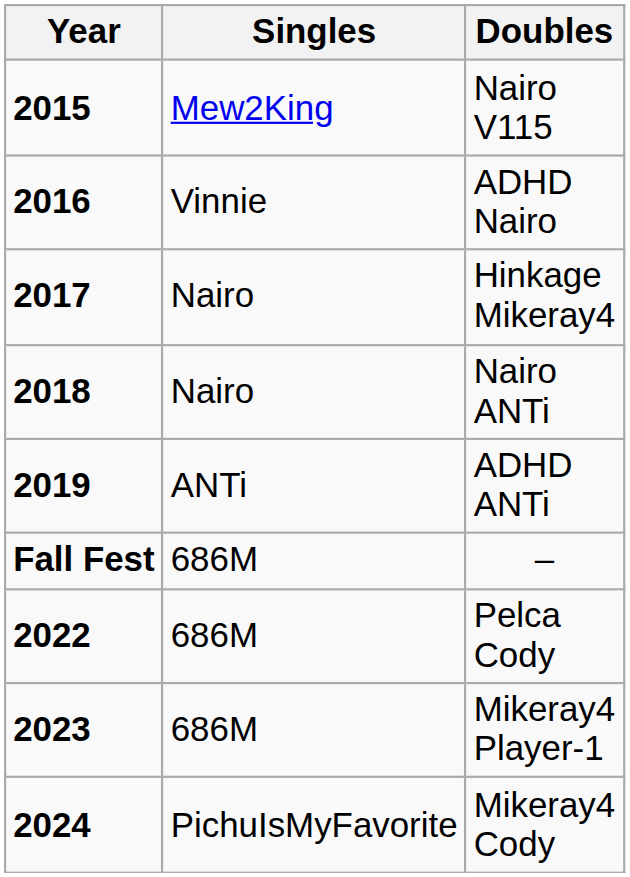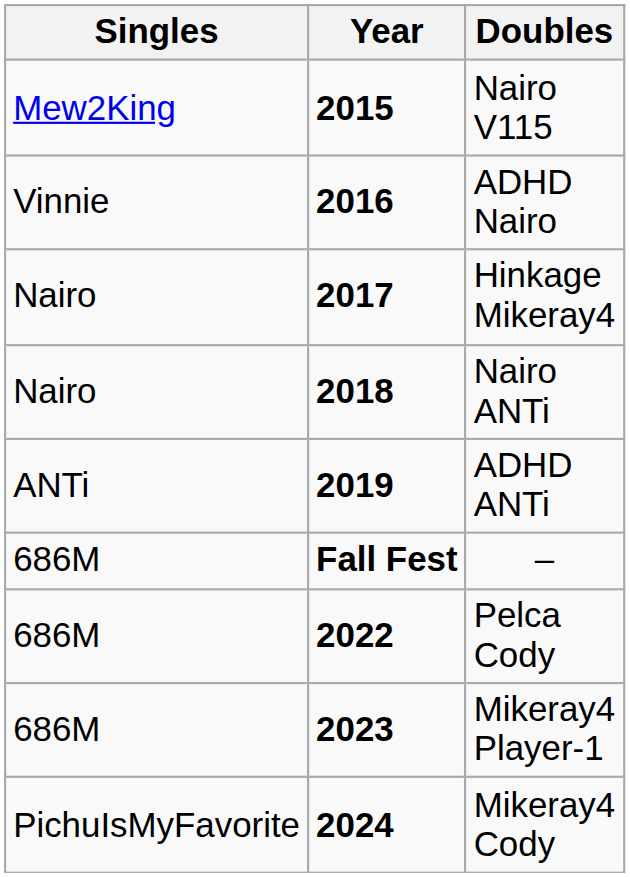columns swapped: Year <-> Singles
